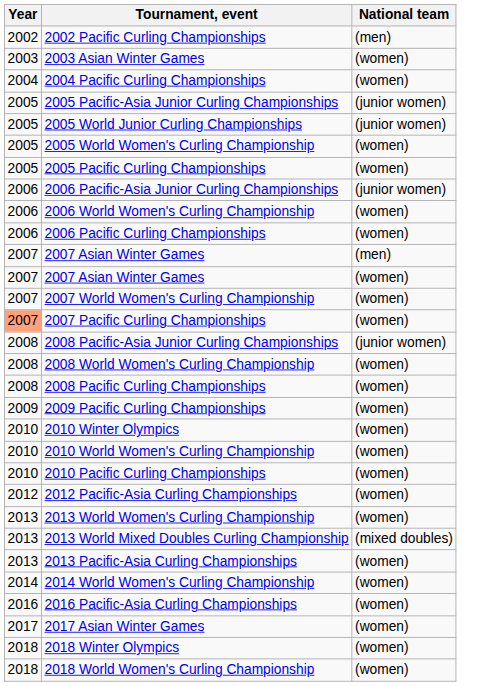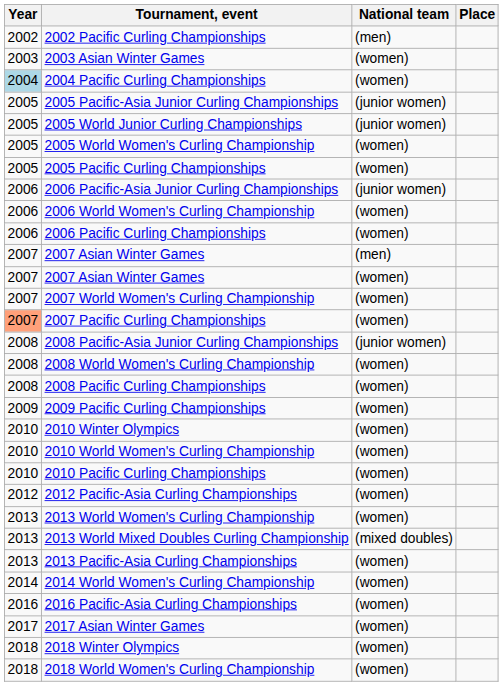+ column: Place
2004 Pacific Curling Championships | Year: no background -> lightblue background
